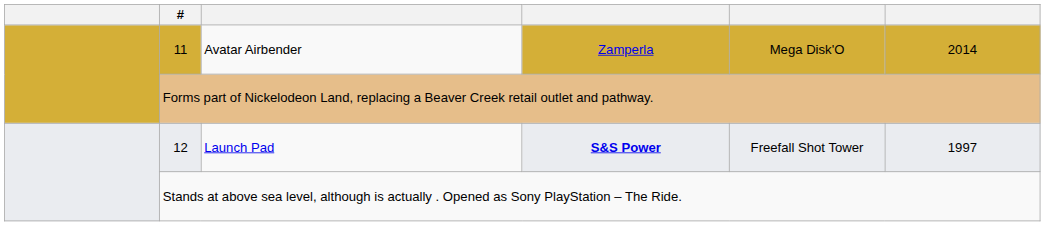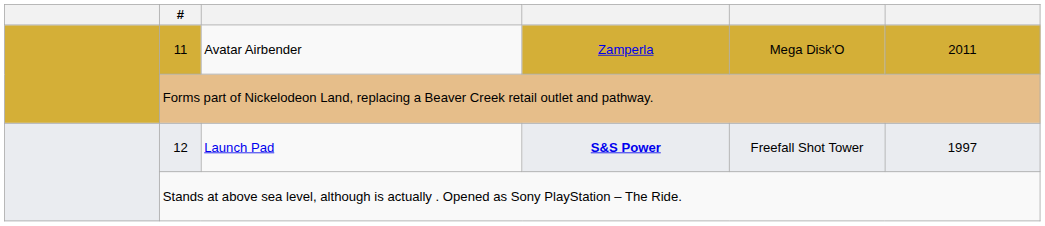11 | column 6: 2014 -> 2011
